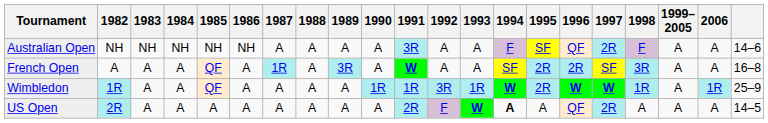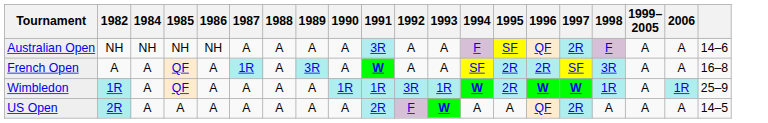- column: 1983 | NH | A | A | A
US Open | 1994: bold -> normal
